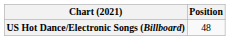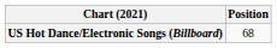US Hot Dance/Electronic Songs (Billboard) | Position: 48 -> 68
